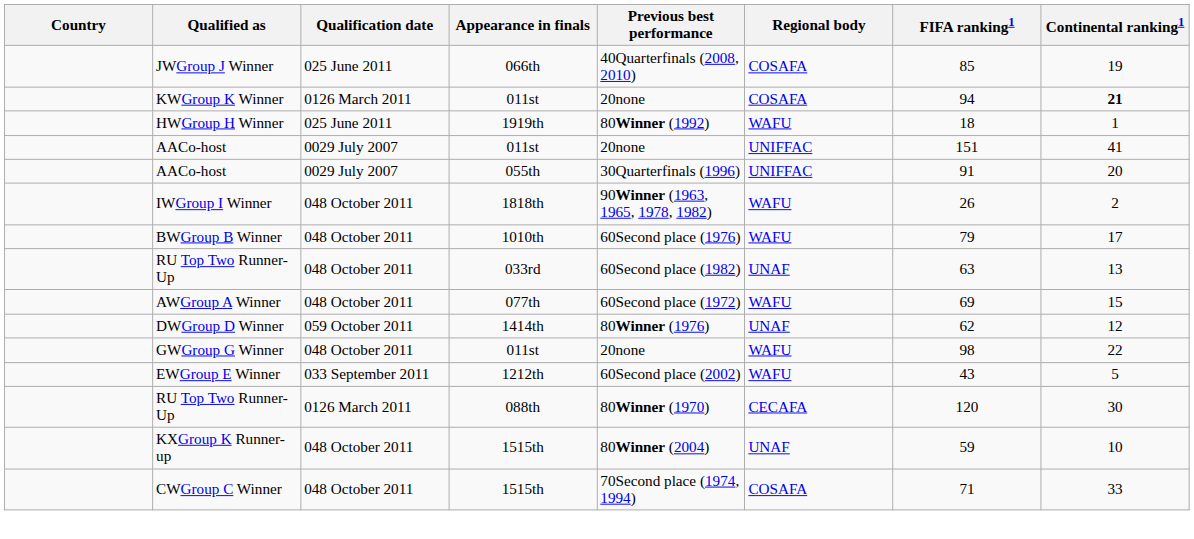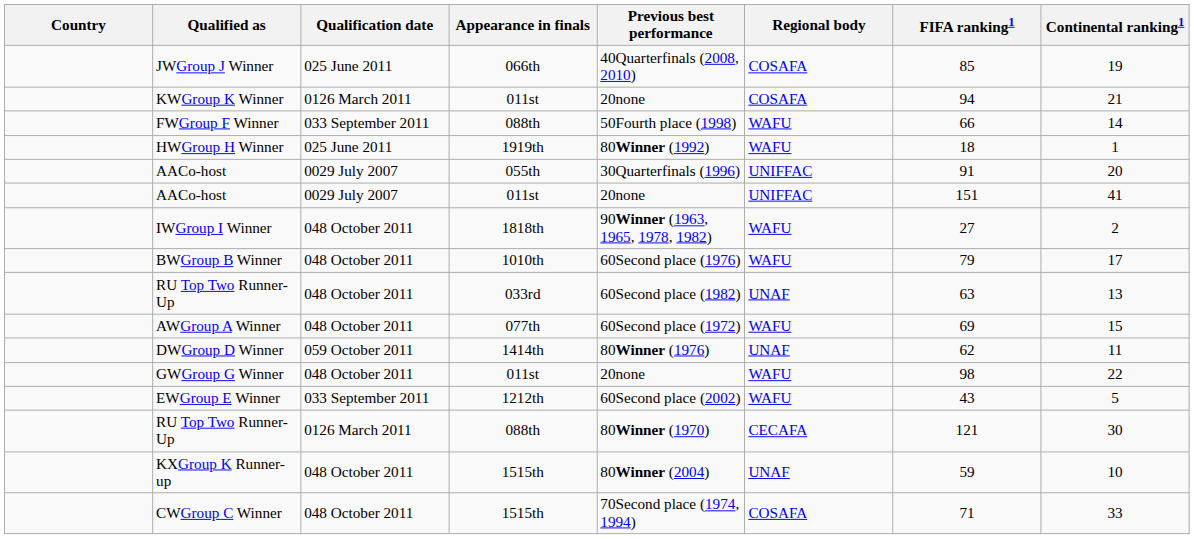KWGroup K Winner | Continental ranking1: bold -> normal
+ row: FWGroup F Winner | 033 September 2011 | 088th | 50Fourth place (1998) | WAFU | 66 | 14
rows swapped: AACo-host / 011st <-> AACo-host / 055th
IWGroup I Winner | FIFA ranking1: 26 -> 27
DWGroup D Winner | Continental ranking1: 12 -> 11
RU Top Two Runner-Up / 088th | FIFA ranking1: 120 -> 121
